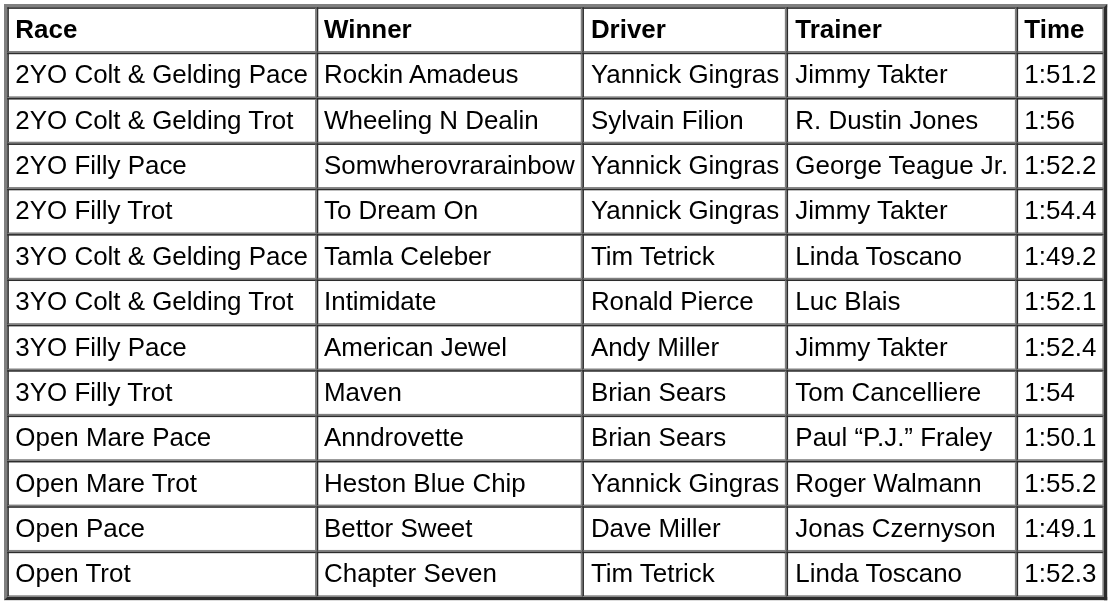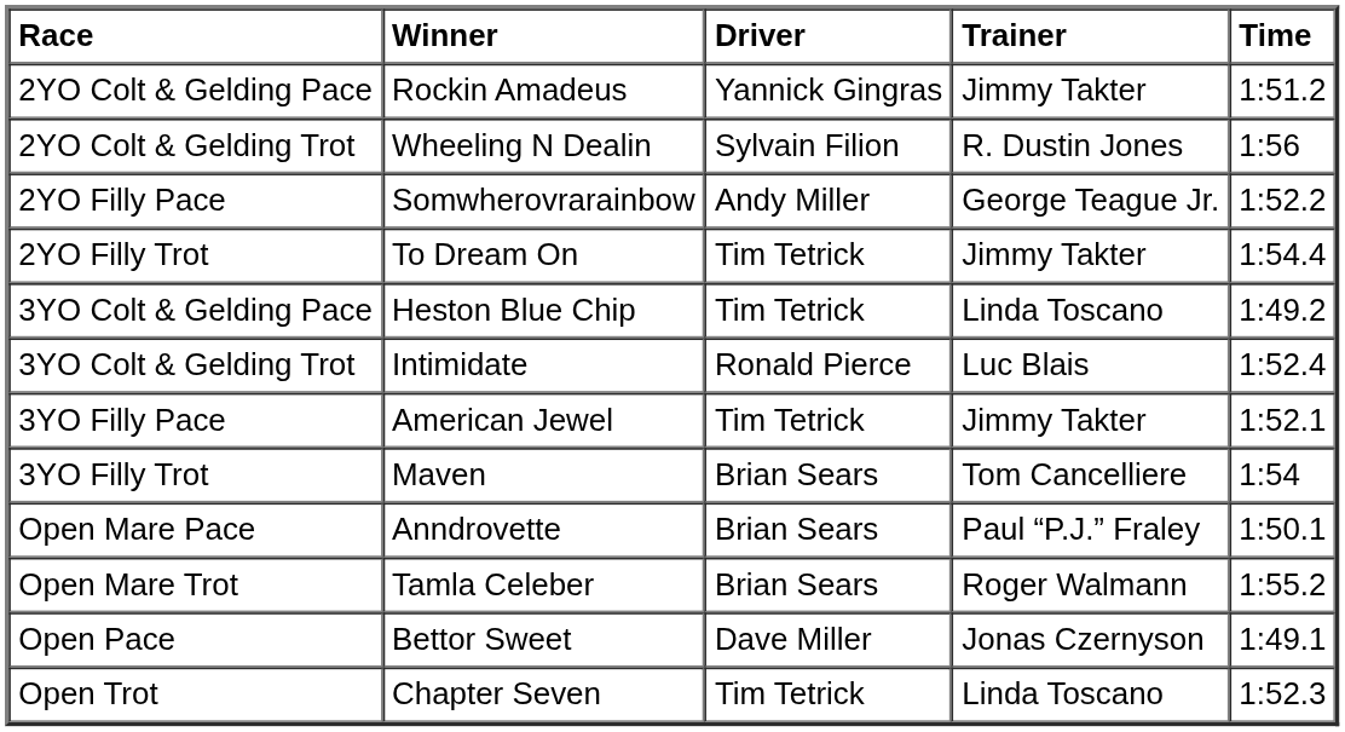2YO Filly Pace | Driver: Yannick Gingras -> Andy Miller
2YO Filly Trot | Driver: Yannick Gingras -> Tim Tetrick
3YO Colt & Gelding Pace | Winner: Tamla Celeber -> Heston Blue Chip
3YO Colt & Gelding Trot | Time: 1:52.1 -> 1:52.4
3YO Filly Pace | Driver: Andy Miller -> Tim Tetrick
3YO Filly Pace | Time: 1:52.4 -> 1:52.1
Open Mare Trot | Winner: Heston Blue Chip -> Tamla Celeber
Open Mare Trot | Driver: Yannick Gingras -> Brian Sears
